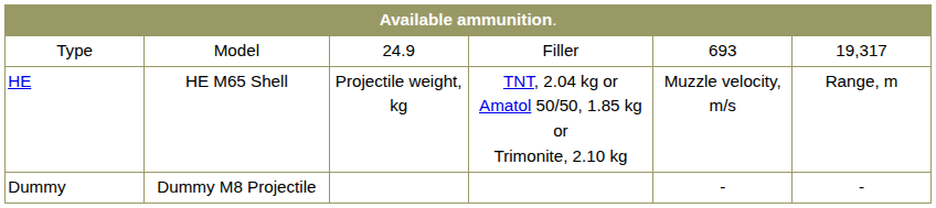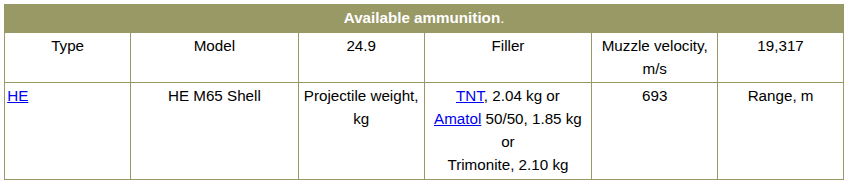Type | column 5: 693 -> Muzzle velocity, m/s
HE | column 5: Muzzle velocity, m/s -> 693
- row: Dummy | Dummy M8 Projectile | - | -
